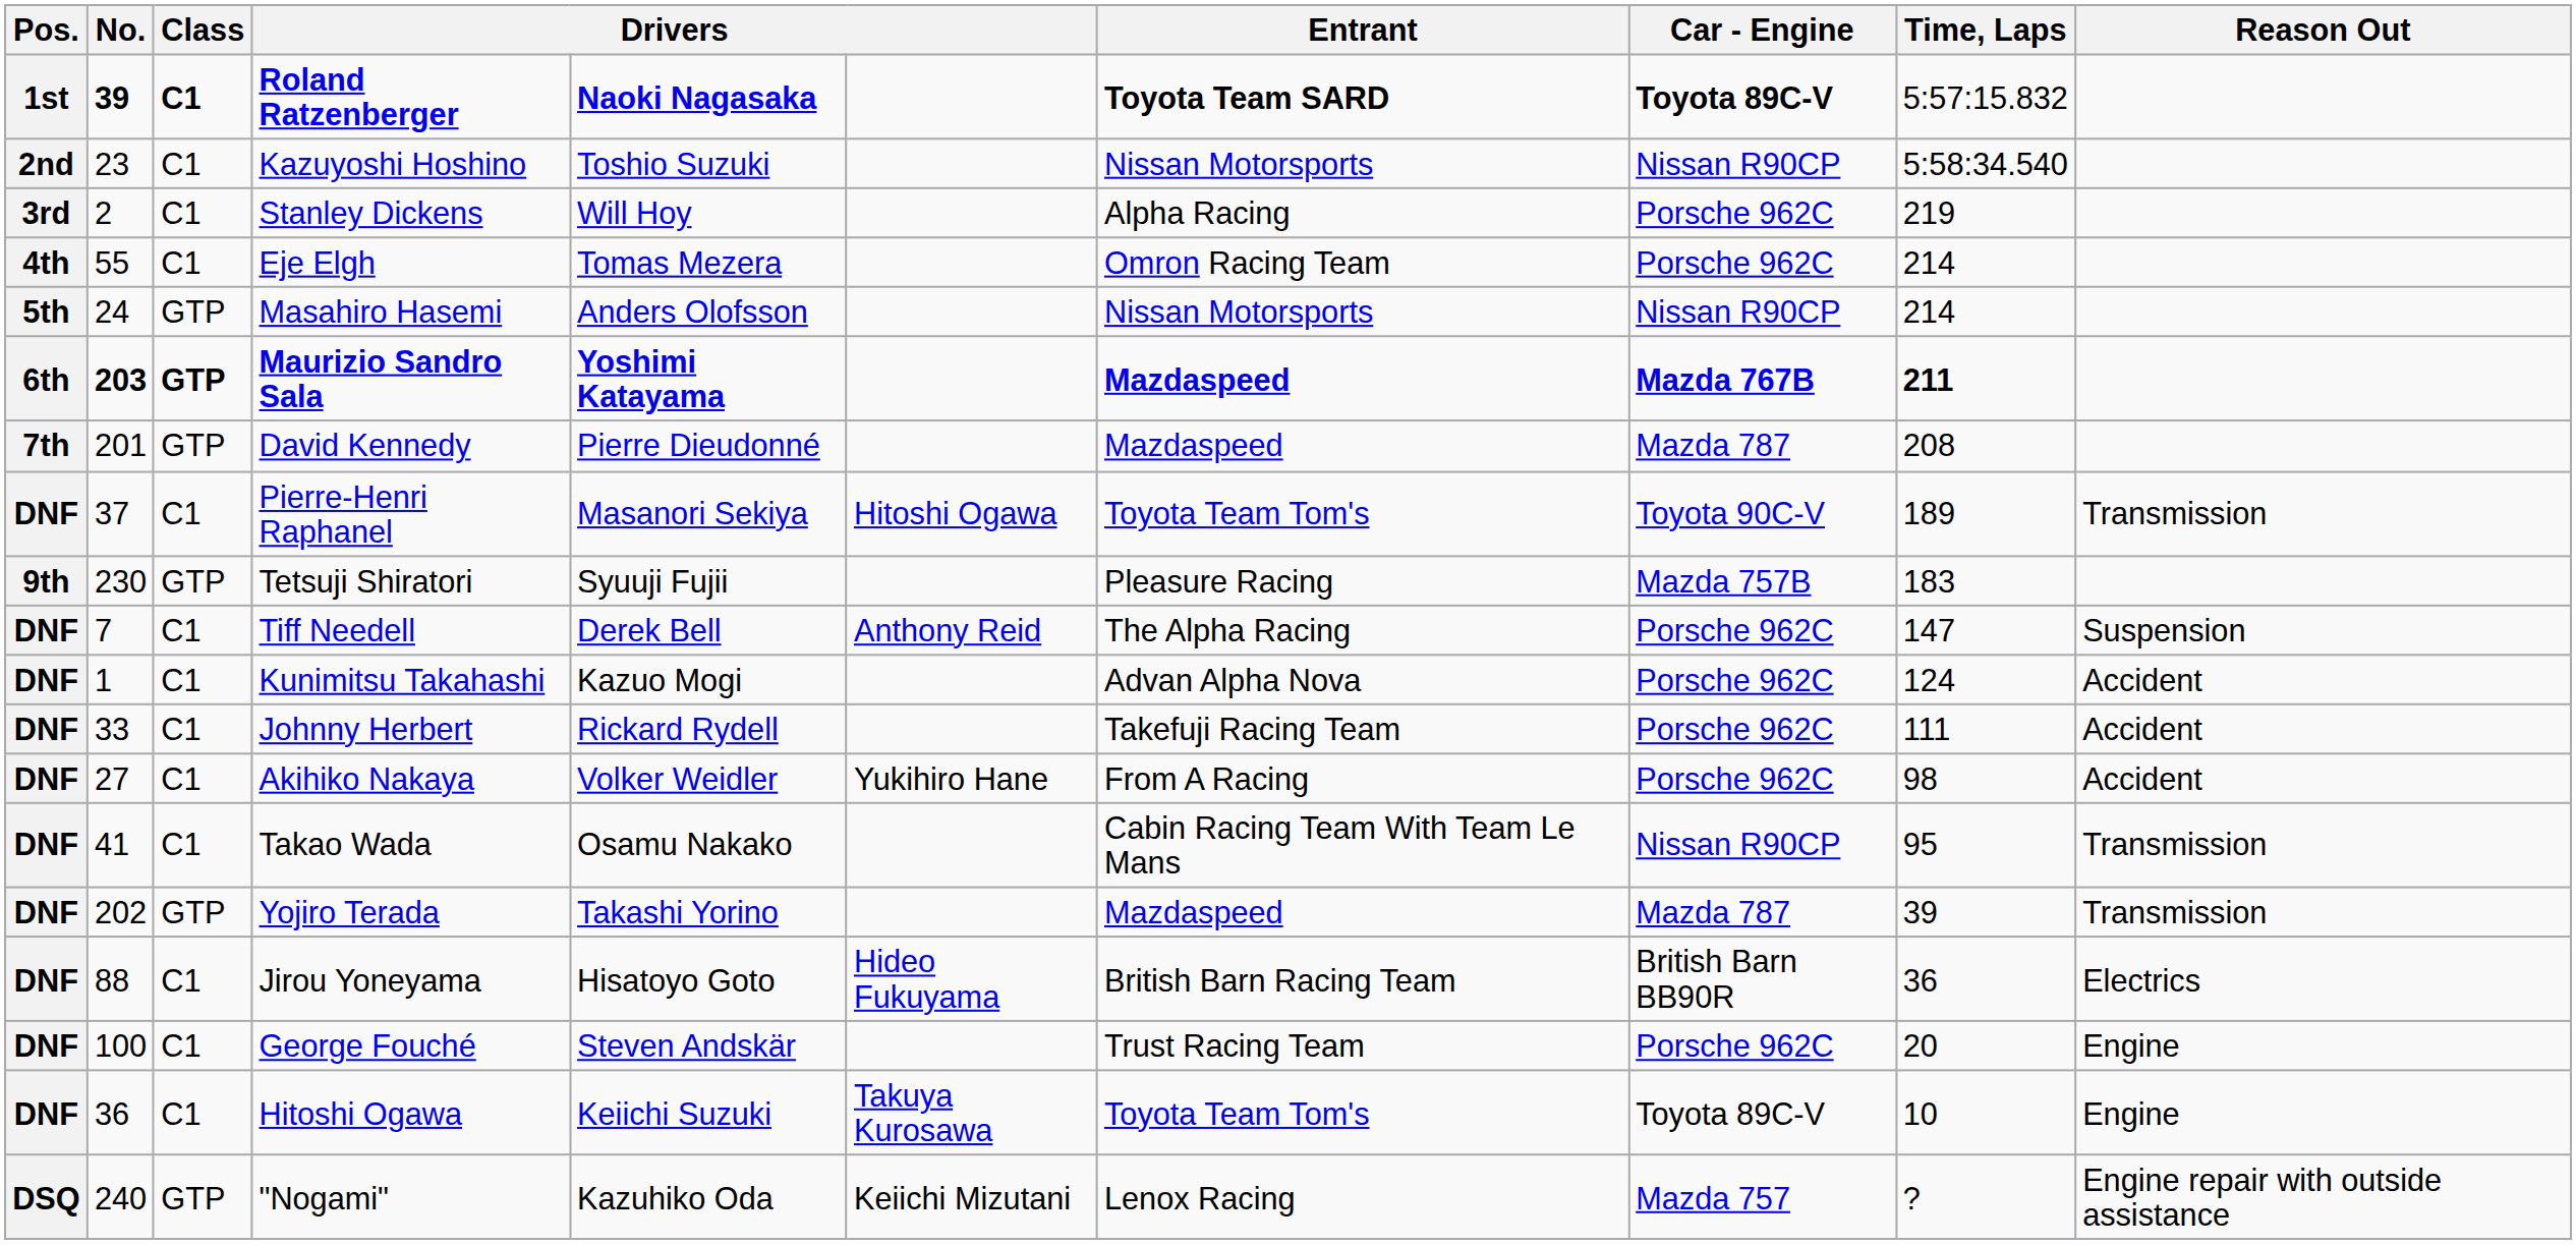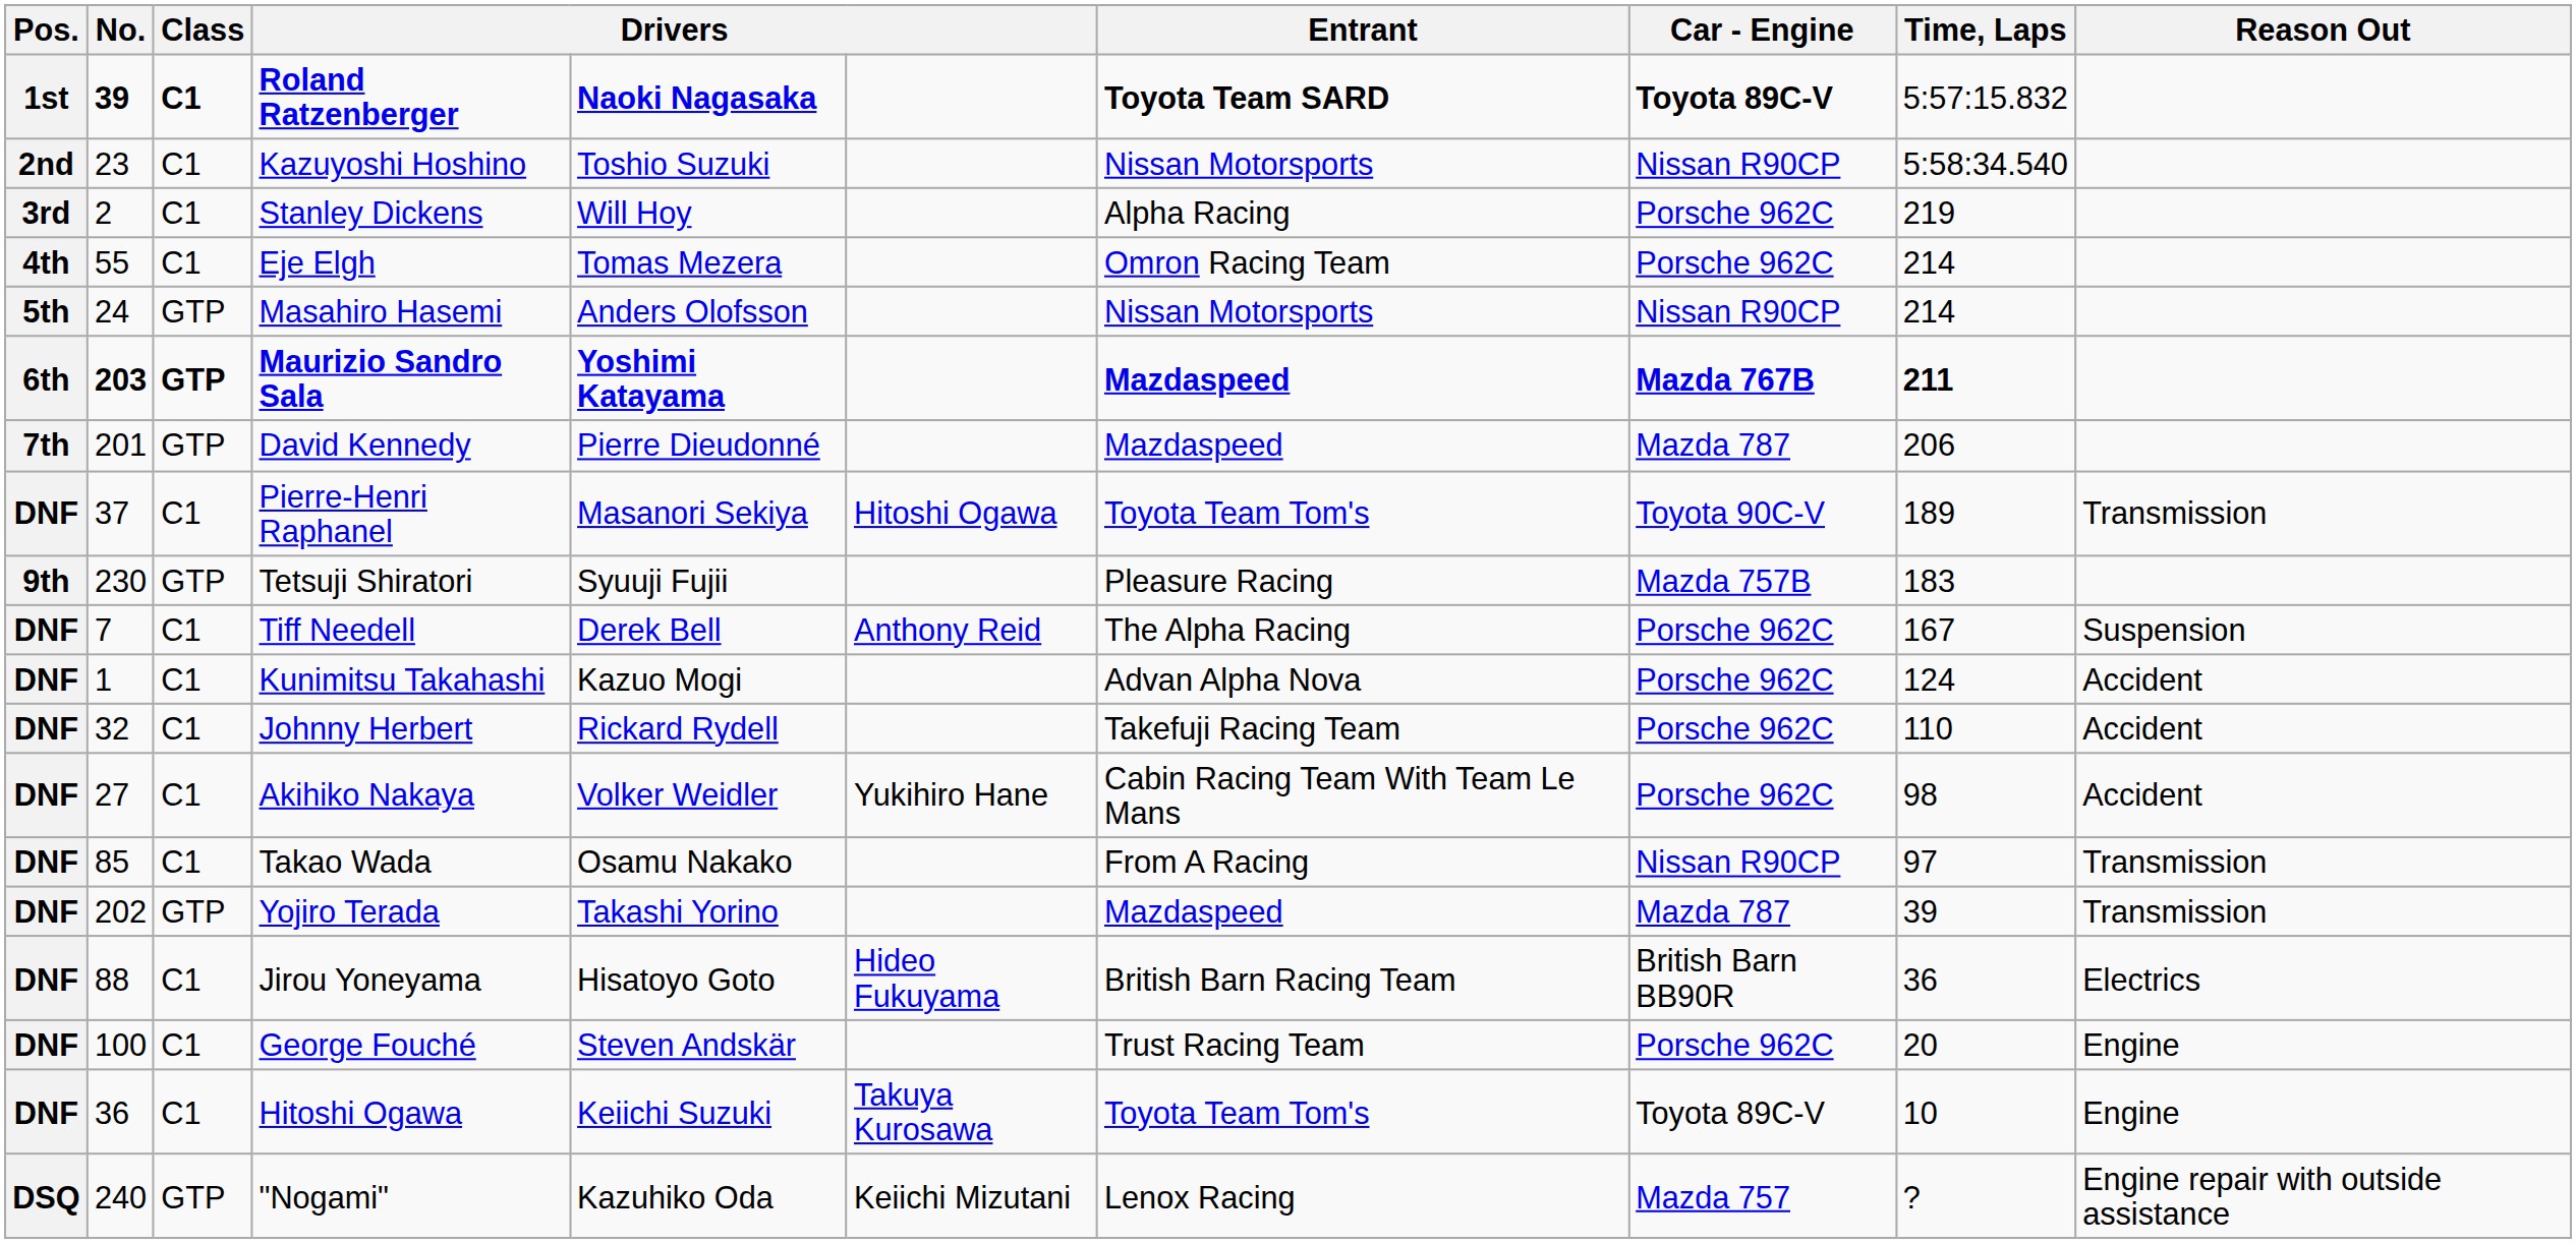David Kennedy | Time, Laps: 208 -> 206
Tiff Needell | Time, Laps: 147 -> 167
Johnny Herbert | No.: 33 -> 32
Johnny Herbert | Time, Laps: 111 -> 110
Akihiko Nakaya | Entrant: From A Racing -> Cabin Racing Team With Team Le Mans
Takao Wada | No.: 41 -> 85
Takao Wada | Entrant: Cabin Racing Team With Team Le Mans -> From A Racing
Takao Wada | Time, Laps: 95 -> 97
